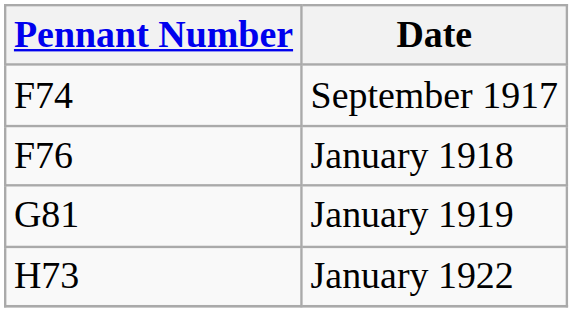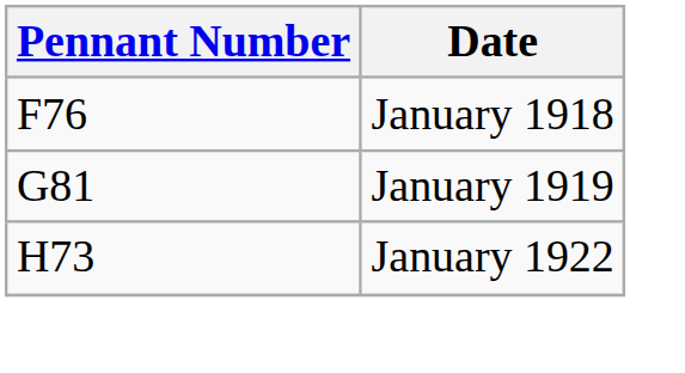- row: F74 | September 1917
